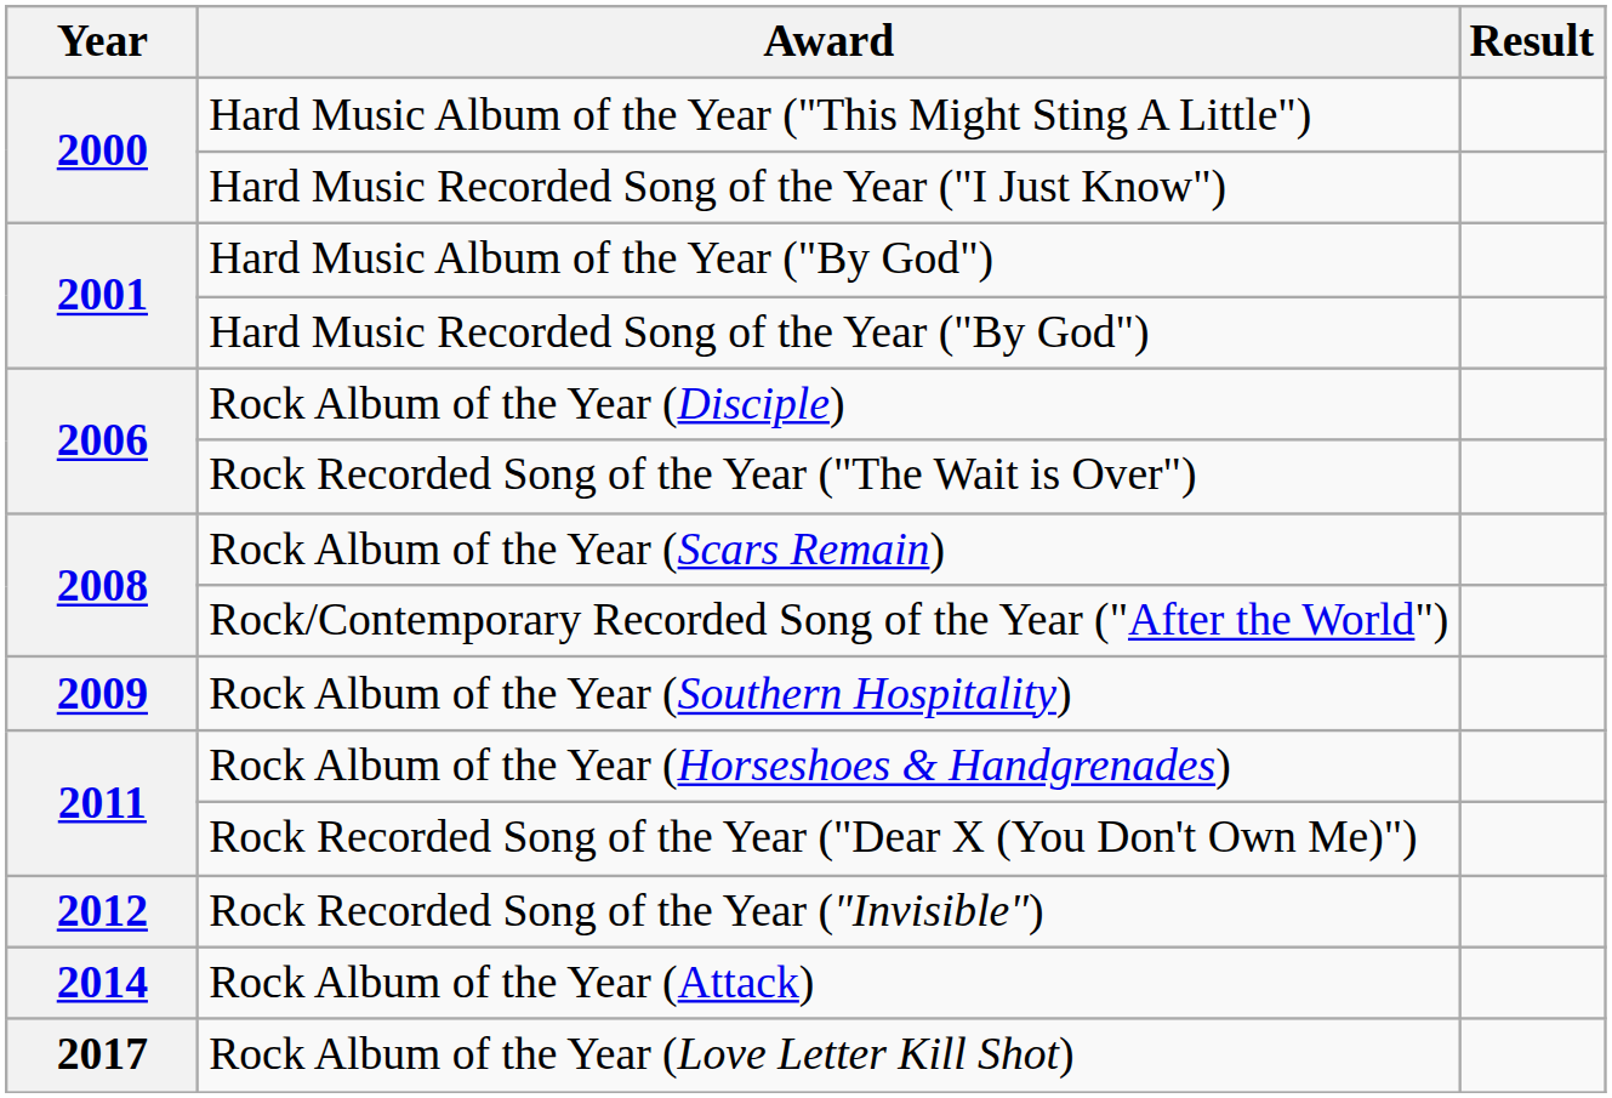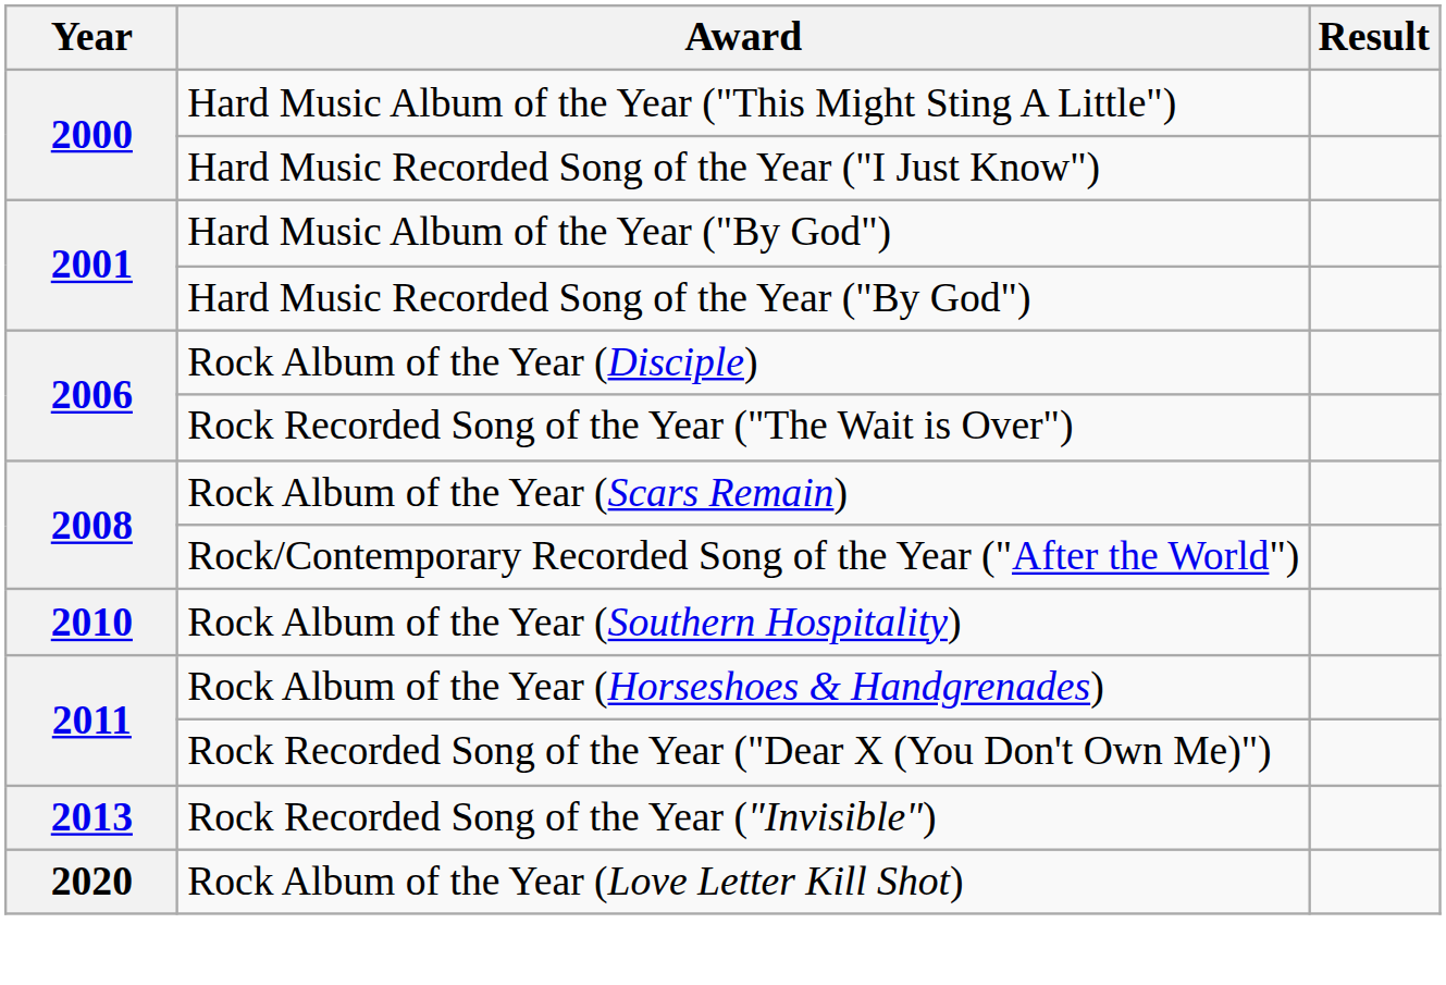Rock Album of the Year (Southern Hospitality) | Year: 2009 -> 2010
Rock Recorded Song of the Year ("Invisible") | Year: 2012 -> 2013
- row: 2014 | Rock Album of the Year (Attack)
Rock Album of the Year (Love Letter Kill Shot) | Year: 2017 -> 2020
